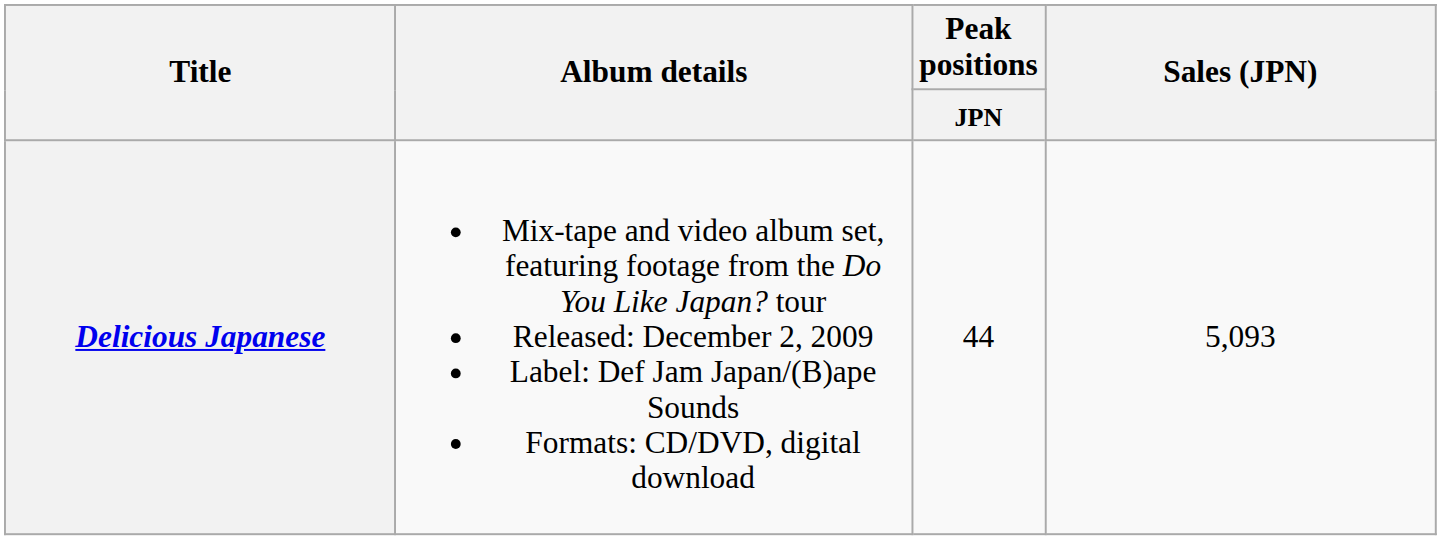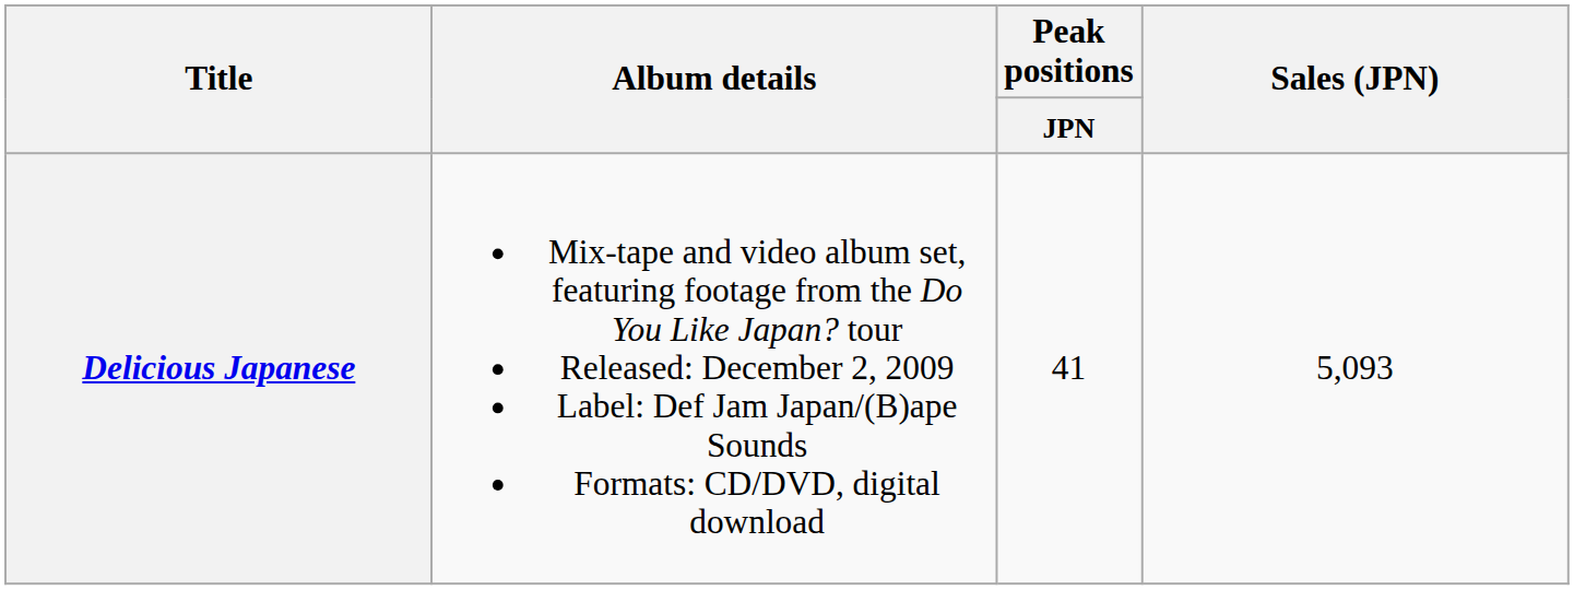Delicious Japanese | Peak positions / JPN: 44 -> 41
